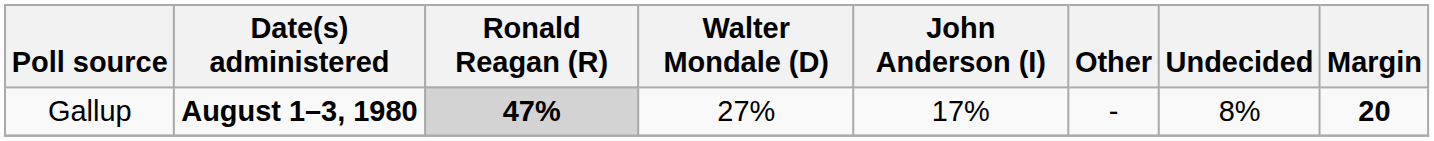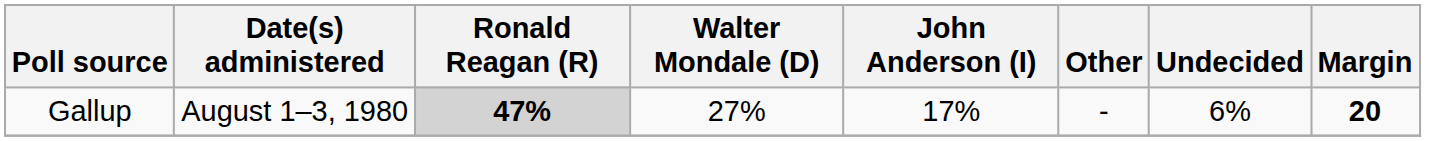Gallup | Date(s) administered: bold -> normal
Gallup | Undecided: 8% -> 6%
